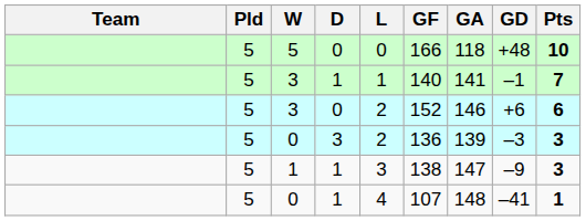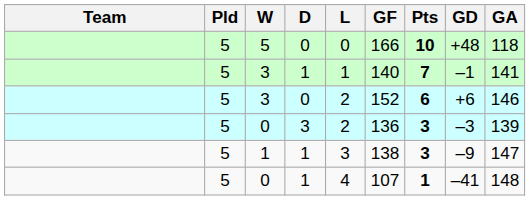columns swapped: GA <-> Pts
